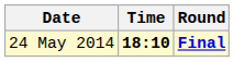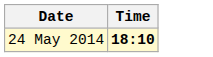- column: Round | Final
